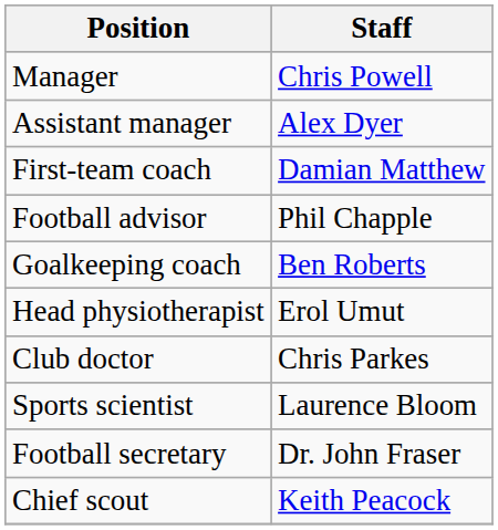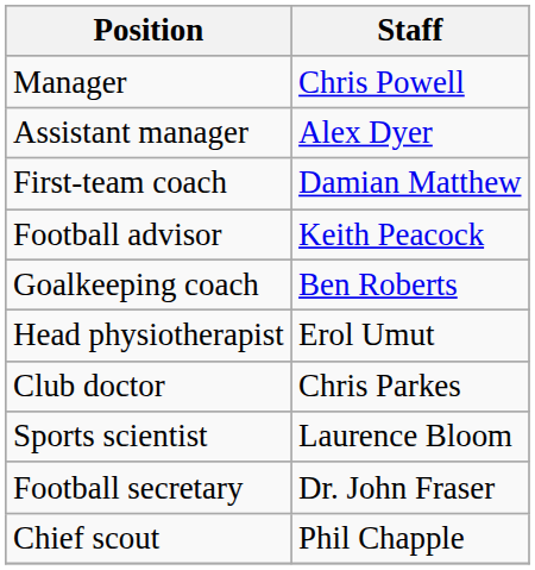Football advisor | Staff: Phil Chapple -> Keith Peacock
Chief scout | Staff: Keith Peacock -> Phil Chapple
